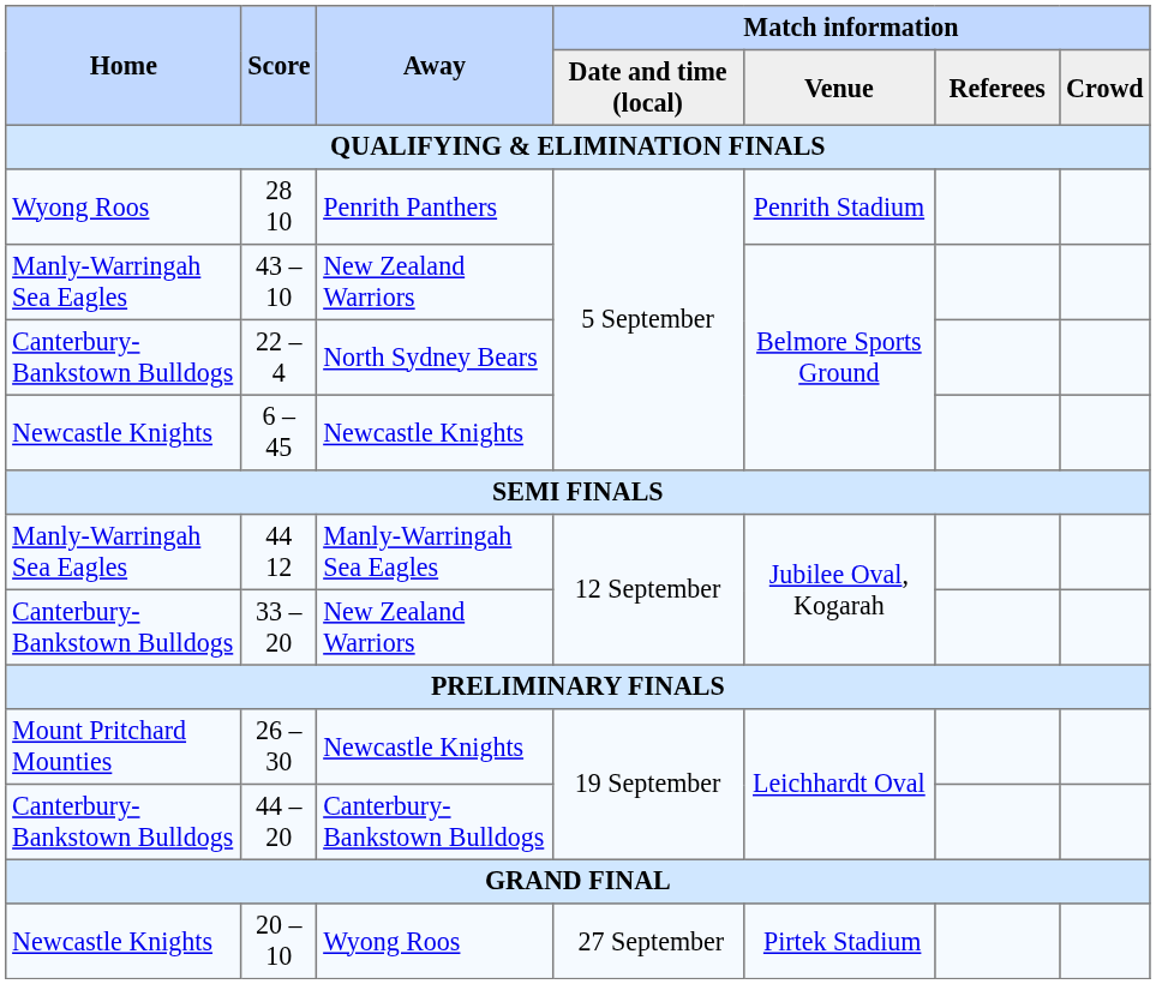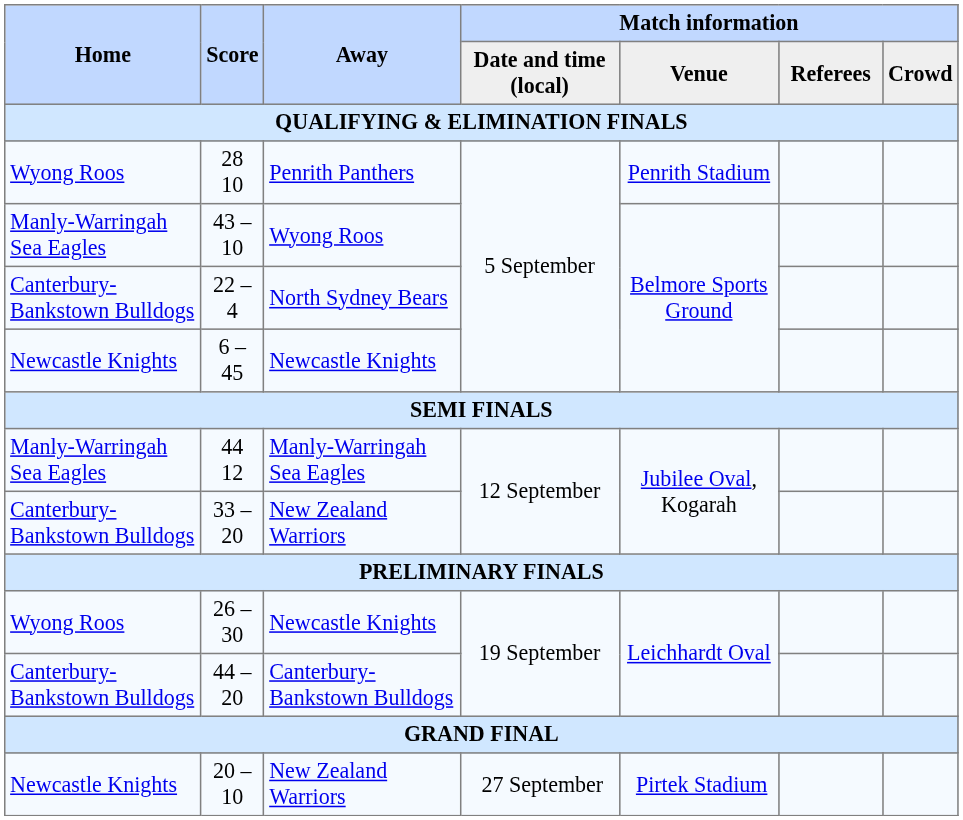43 – 10 | Away: New Zealand Warriors -> Wyong Roos
26 – 30 | Home: Mount Pritchard Mounties -> Wyong Roos
20 – 10 | Away: Wyong Roos -> New Zealand Warriors
